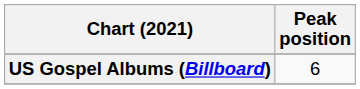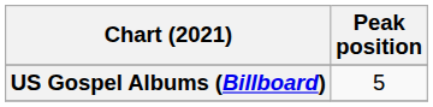US Gospel Albums (Billboard) | Peak position: 6 -> 5
